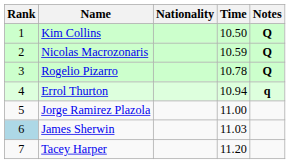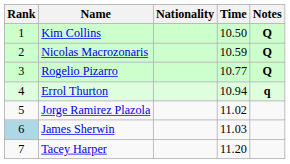Rogelio Pizarro | Time: 10.78 -> 10.77
Jorge Ramirez Plazola | Time: 11.00 -> 11.02
